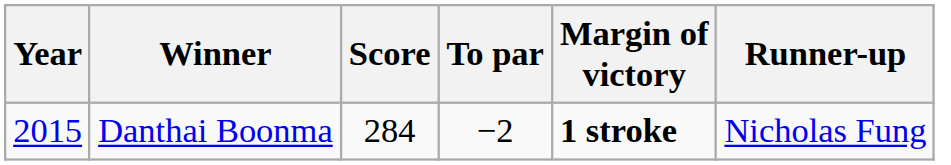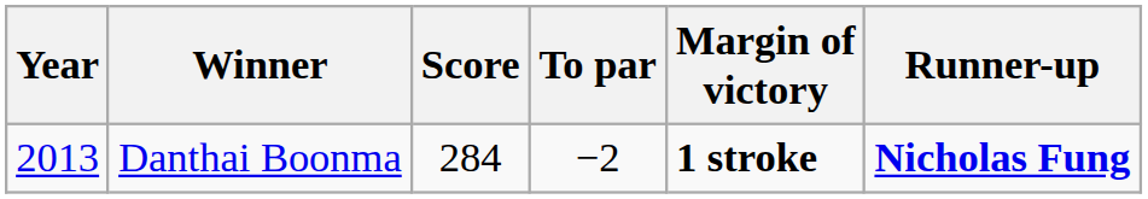Danthai Boonma | Year: 2015 -> 2013
Danthai Boonma | Runner-up: normal -> bold
